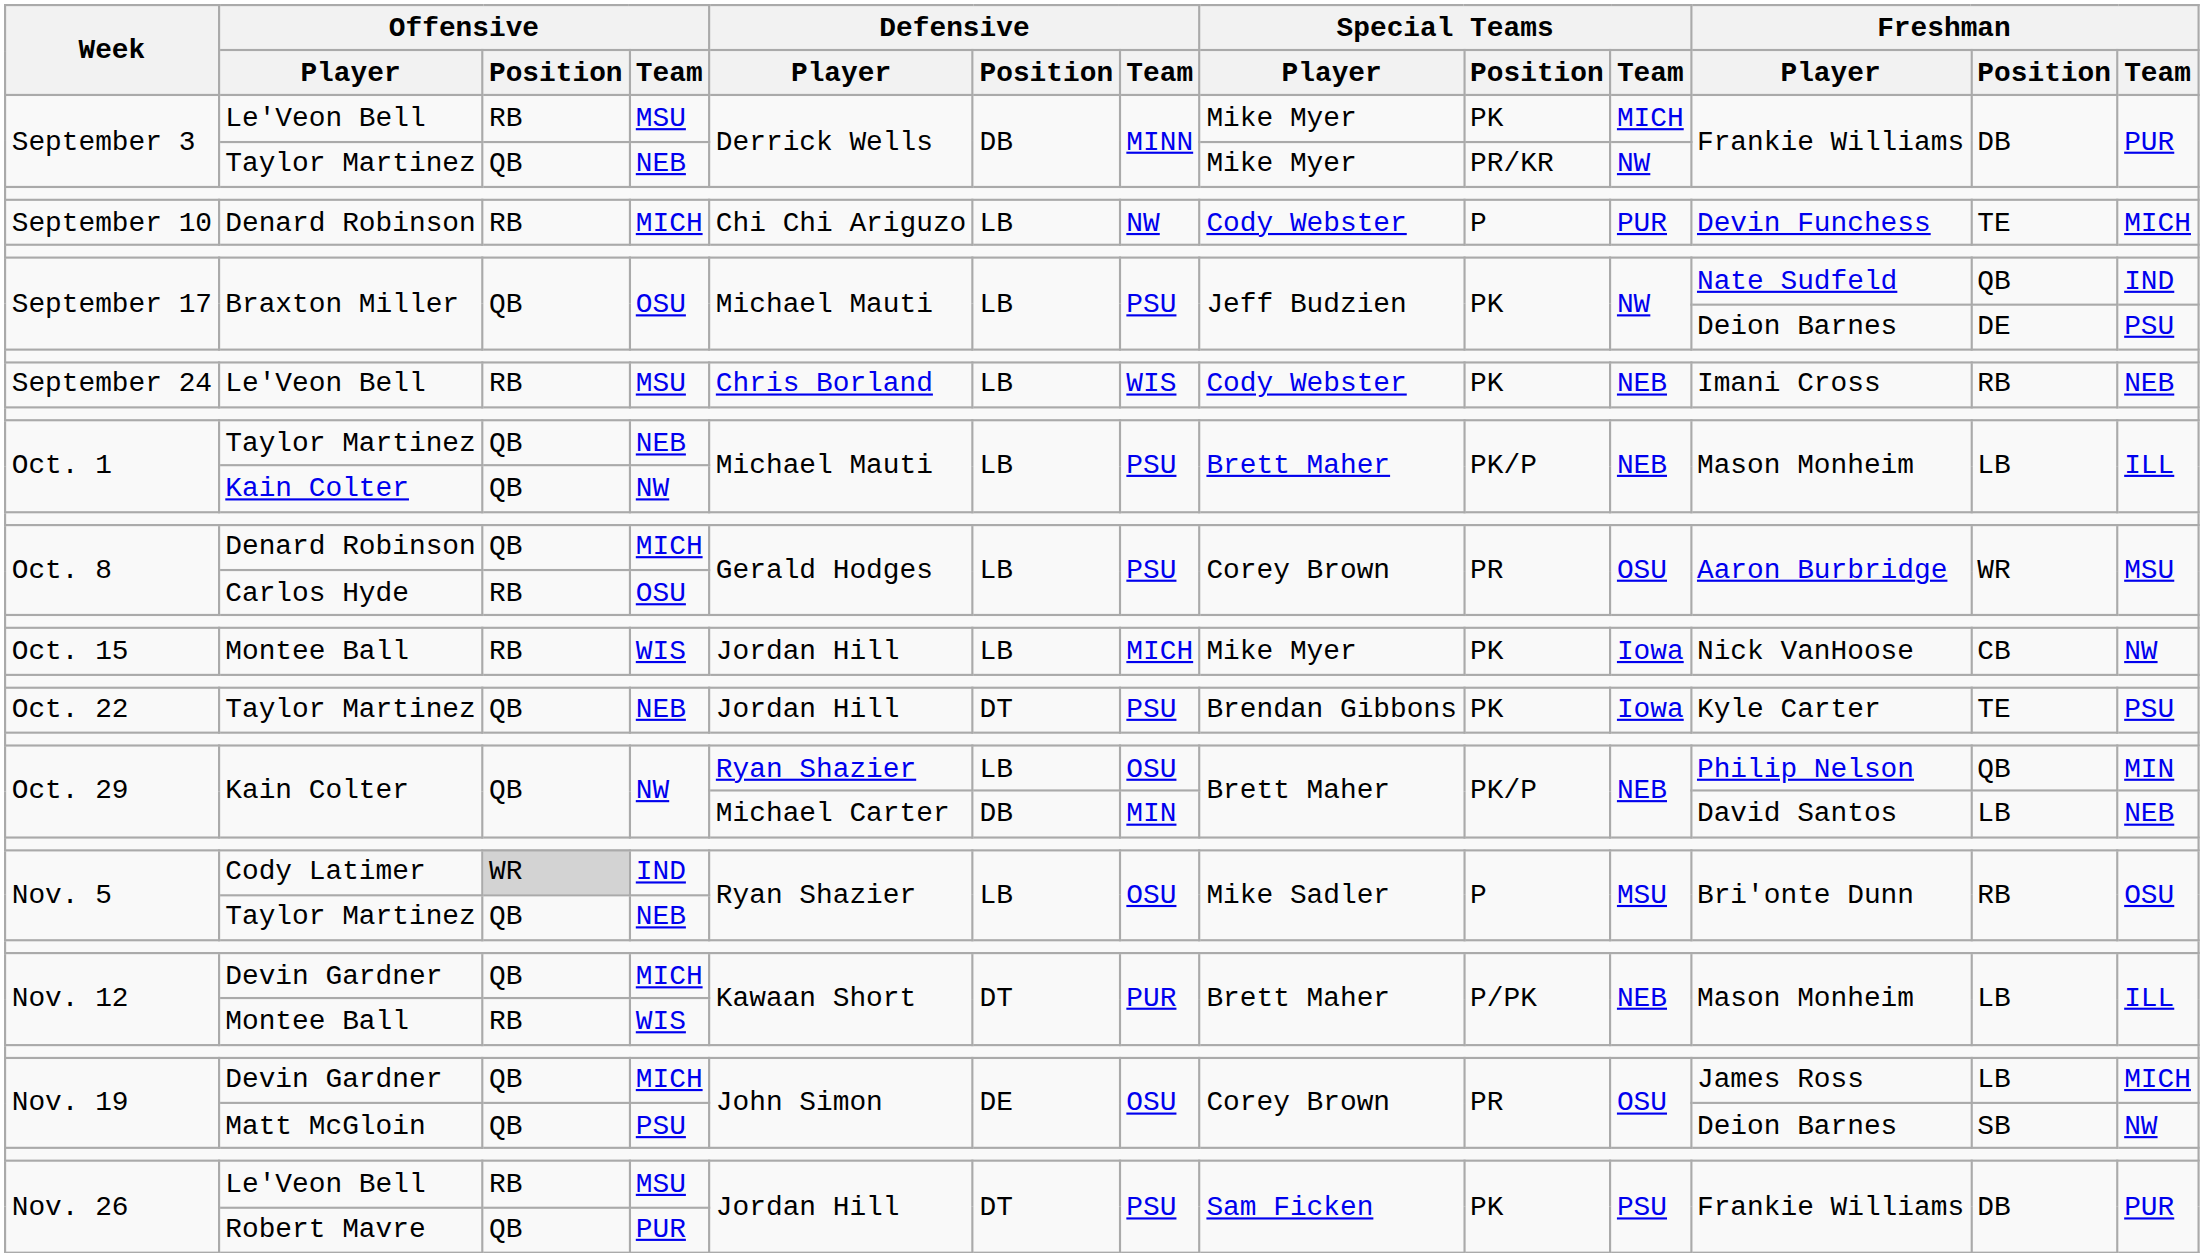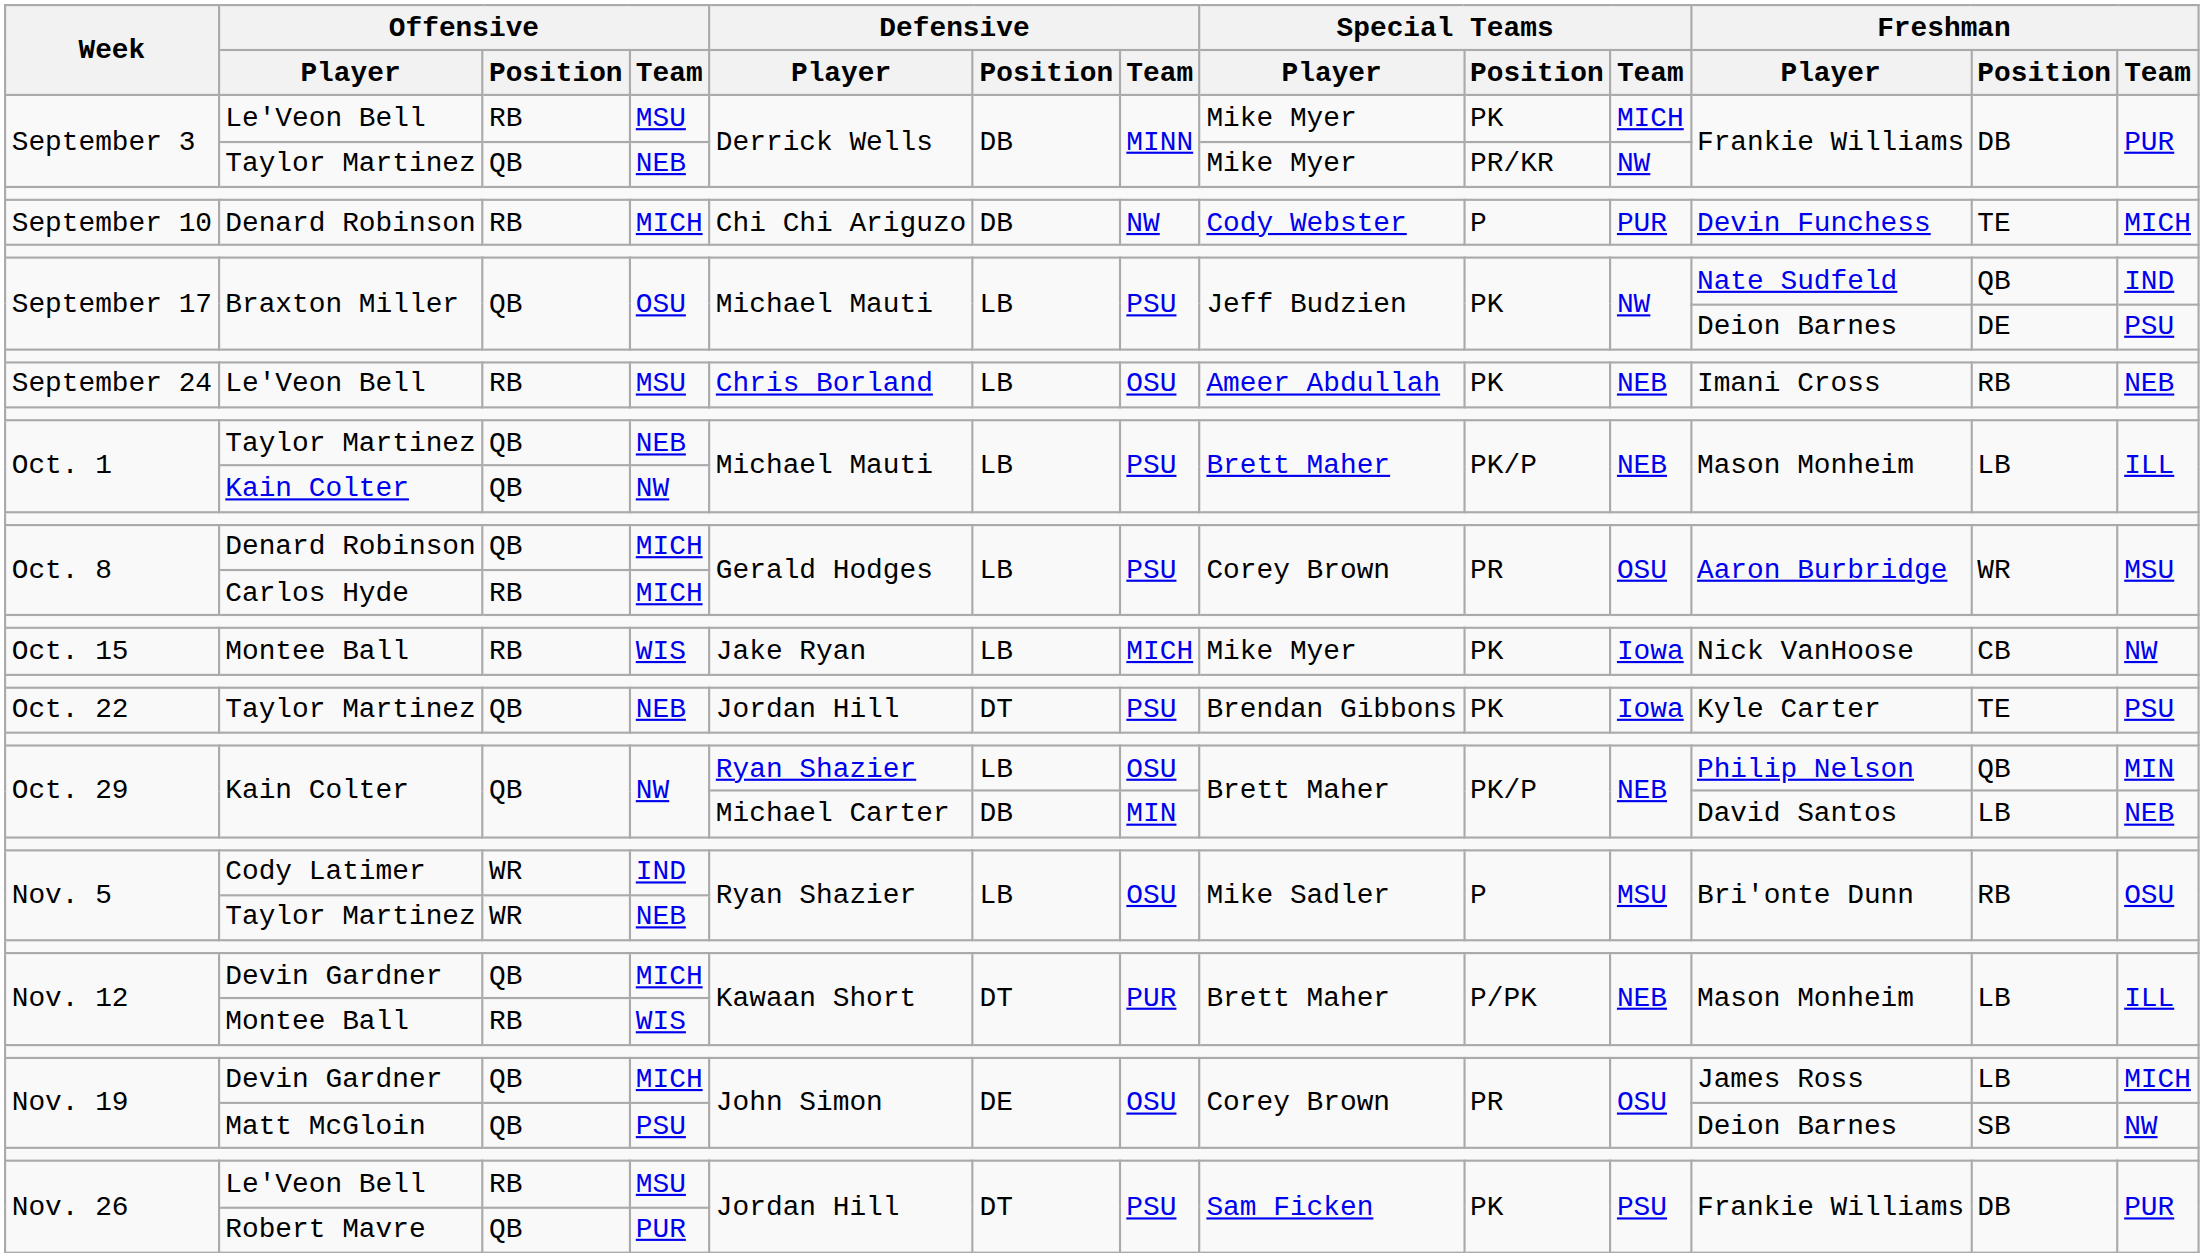September 10 | Defensive / Position: LB -> DB
September 24 | Defensive / Team: WIS -> OSU
September 24 | Special Teams / Player: Cody Webster -> Ameer Abdullah
Oct. 8 / Carlos Hyde | Offensive / Team: OSU -> MICH
Oct. 15 | Defensive / Player: Jordan Hill -> Jake Ryan
Nov. 5 / Cody Latimer | Offensive / Position: lightgrey background -> no background
Nov. 5 / Taylor Martinez | Offensive / Position: QB -> WR
